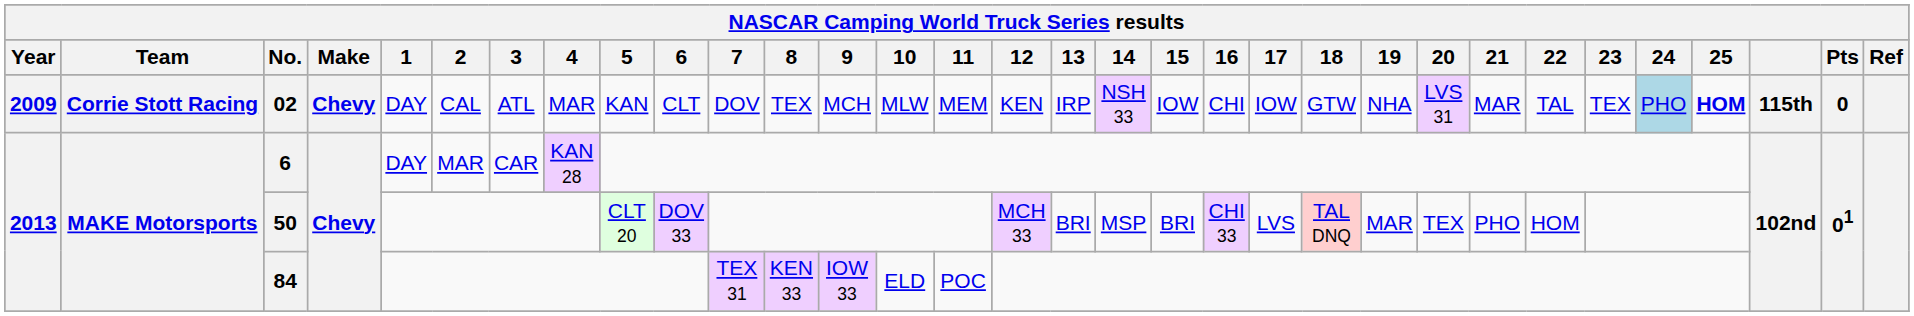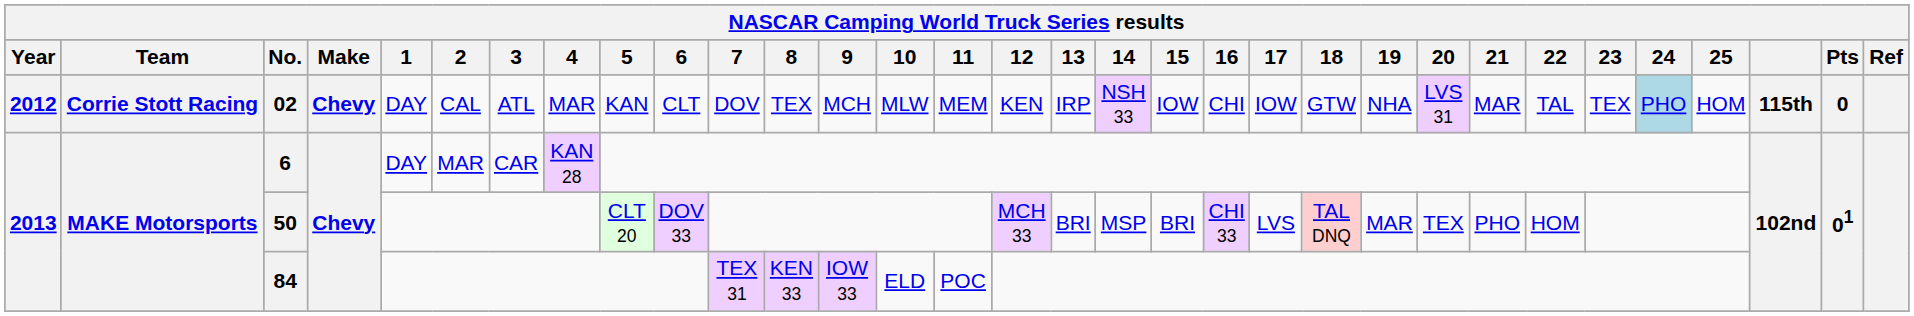02 | Year: 2009 -> 2012
02 | 25: bold -> normal
